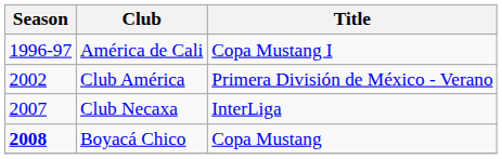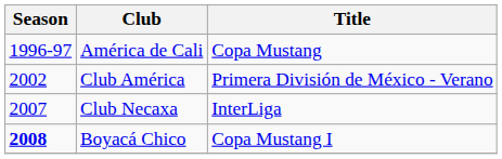América de Cali | Title: Copa Mustang I -> Copa Mustang
Boyacá Chico | Title: Copa Mustang -> Copa Mustang I
